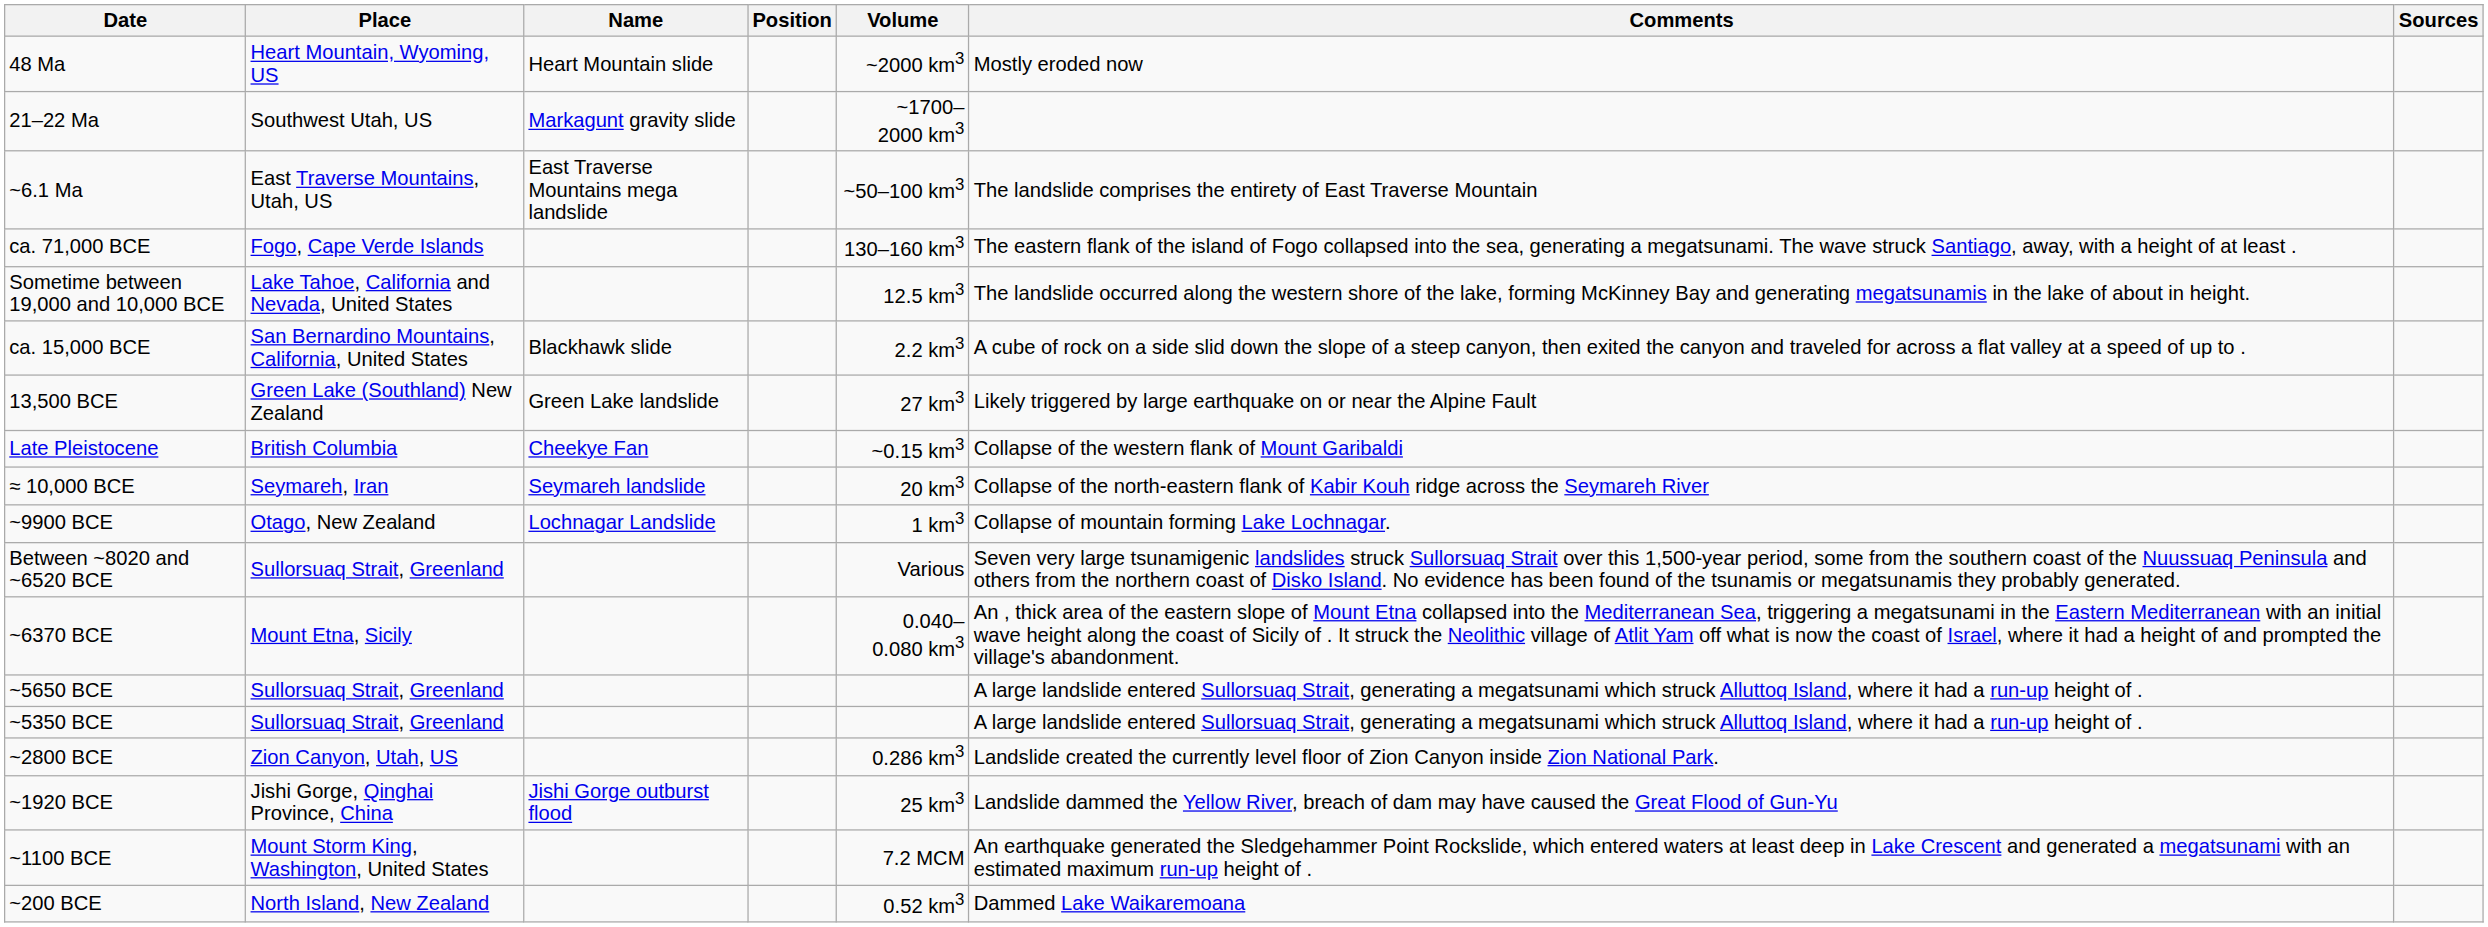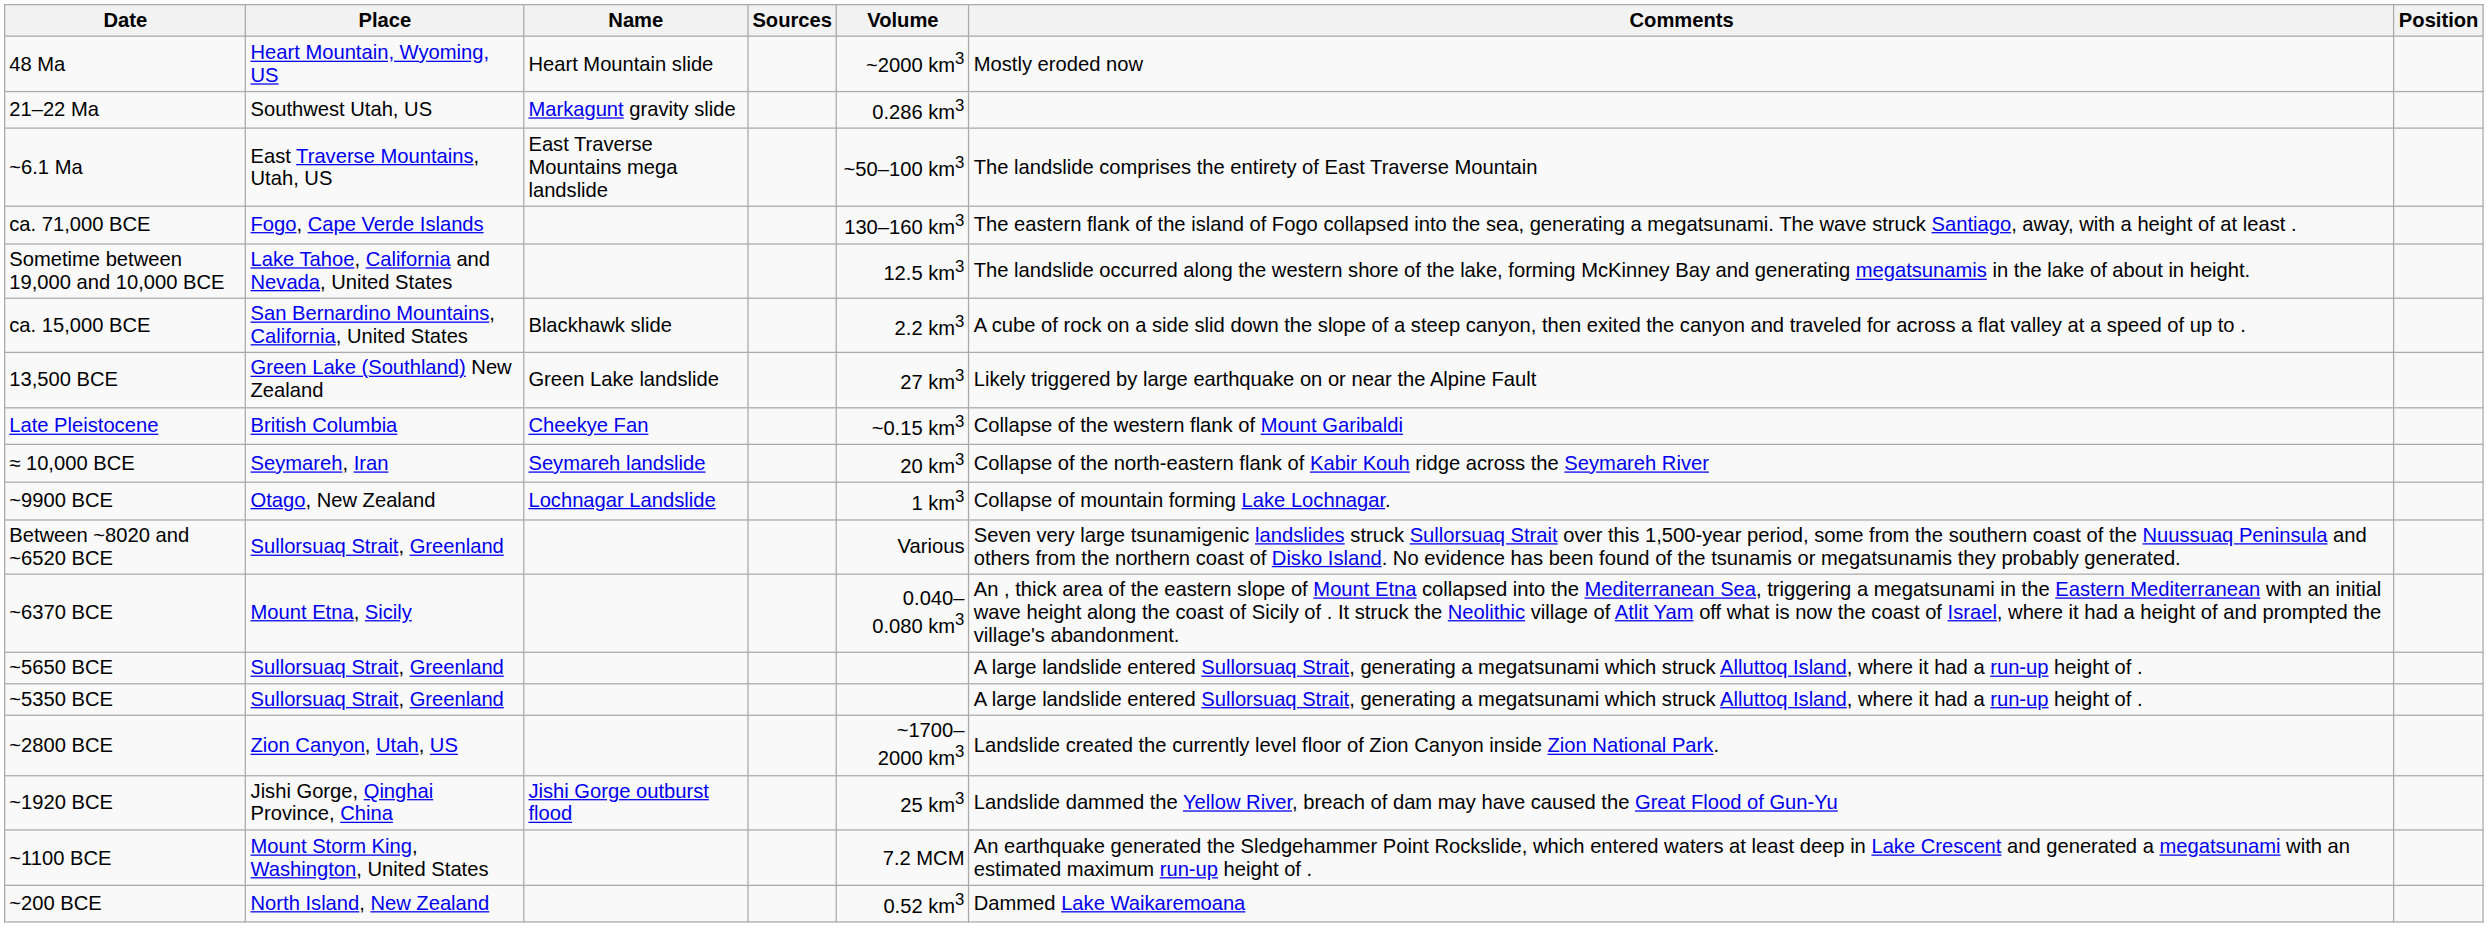columns swapped: Position <-> Sources
21–22 Ma | Volume: ~1700–2000 km3 -> 0.286 km3
~2800 BCE | Volume: 0.286 km3 -> ~1700–2000 km3
